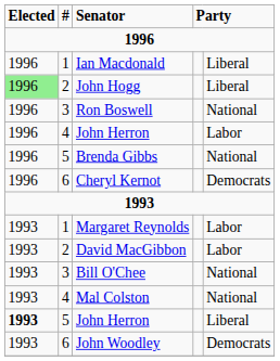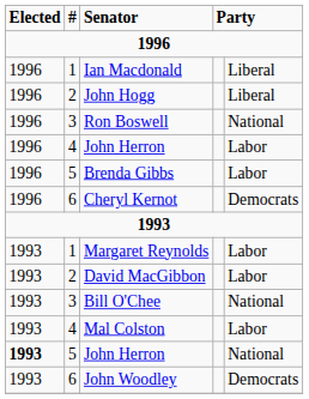John Hogg | Elected: lightgreen background -> no background
Brenda Gibbs | column 5: National -> Labor
Mal Colston | column 5: National -> Labor
5 / John Herron | column 5: Liberal -> National
